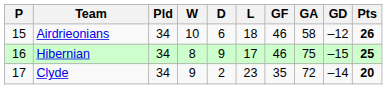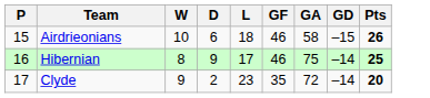- column: Pld | 34 | 34 | 34
Airdrieonians | GD: –12 -> –15
Hibernian | GD: –15 -> –14
